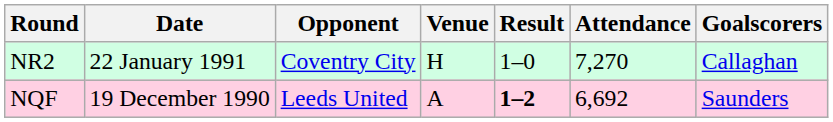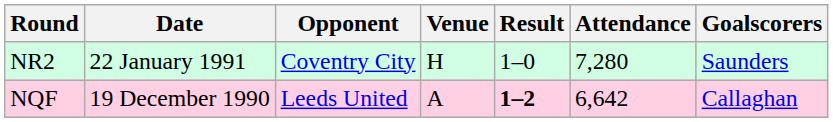NR2 | Attendance: 7,270 -> 7,280
NR2 | Goalscorers: Callaghan -> Saunders
NQF | Attendance: 6,692 -> 6,642
NQF | Goalscorers: Saunders -> Callaghan
